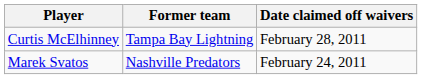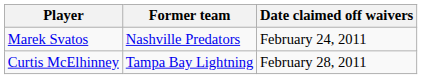rows swapped: Marek Svatos <-> Curtis McElhinney
